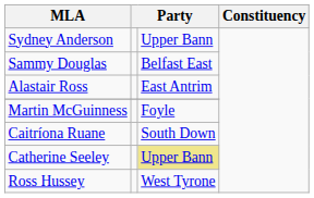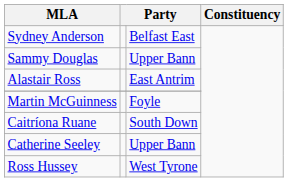Sydney Anderson | column 3: Upper Bann -> Belfast East
Sammy Douglas | column 3: Belfast East -> Upper Bann
Catherine Seeley | column 3: khaki background -> no background
